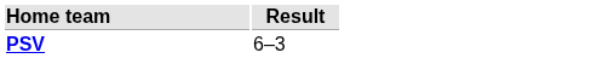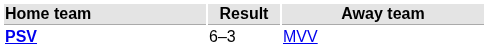+ column: Away team | MVV
